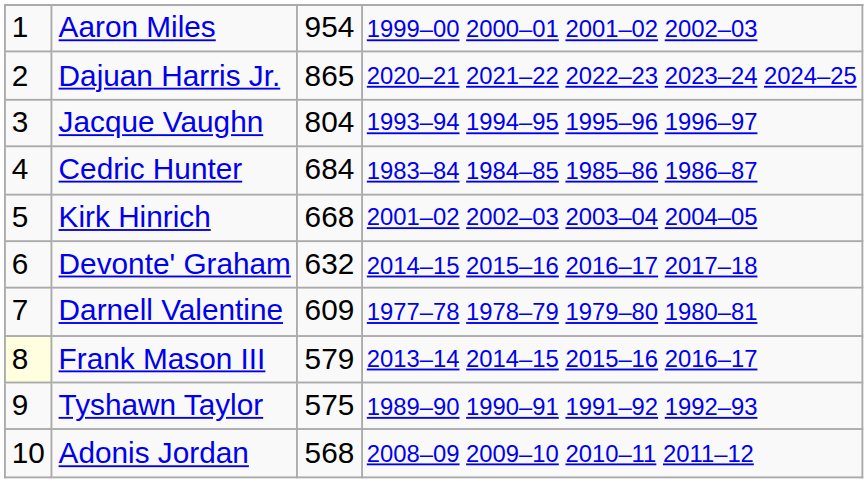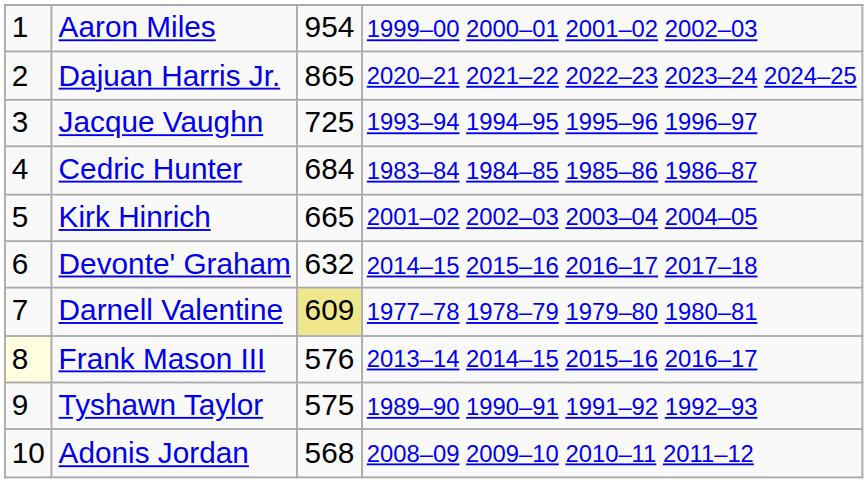Jacque Vaughn | column 3: 804 -> 725
Kirk Hinrich | column 3: 668 -> 665
Darnell Valentine | column 3: no background -> khaki background
Frank Mason III | column 3: 579 -> 576
